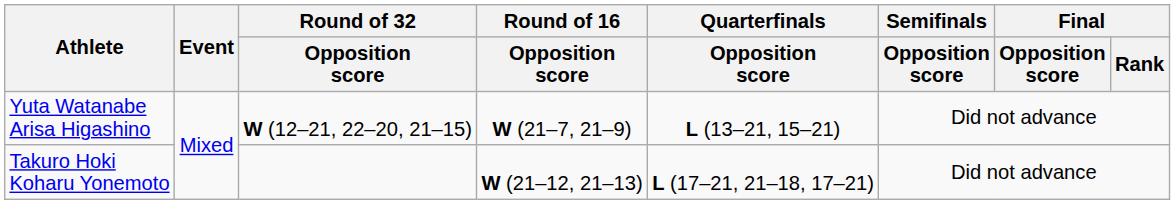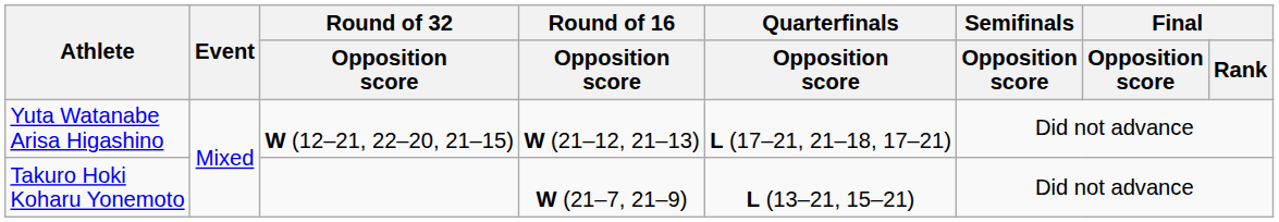Yuta Watanabe Arisa Higashino | Round of 16 / Opposition score: W (21–7, 21–9) -> W (21–12, 21–13)
Yuta Watanabe Arisa Higashino | Quarterfinals / Opposition score: L (13–21, 15–21) -> L (17–21, 21–18, 17–21)
Takuro Hoki Koharu Yonemoto | Round of 16 / Opposition score: W (21–12, 21–13) -> W (21–7, 21–9)
Takuro Hoki Koharu Yonemoto | Quarterfinals / Opposition score: L (17–21, 21–18, 17–21) -> L (13–21, 15–21)
